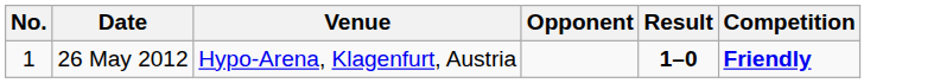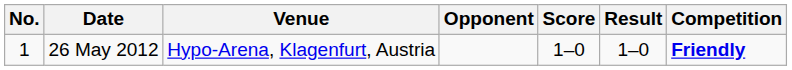+ column: Score | 1–0
26 May 2012 | Result: bold -> normal
